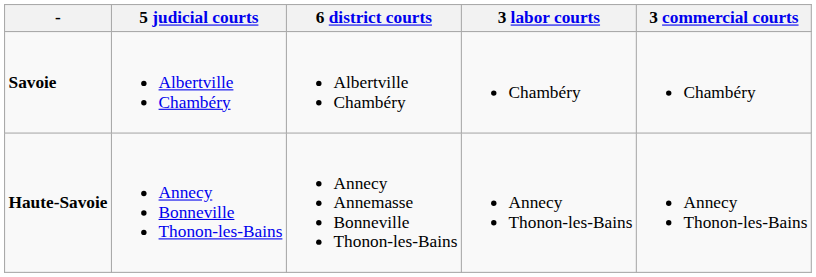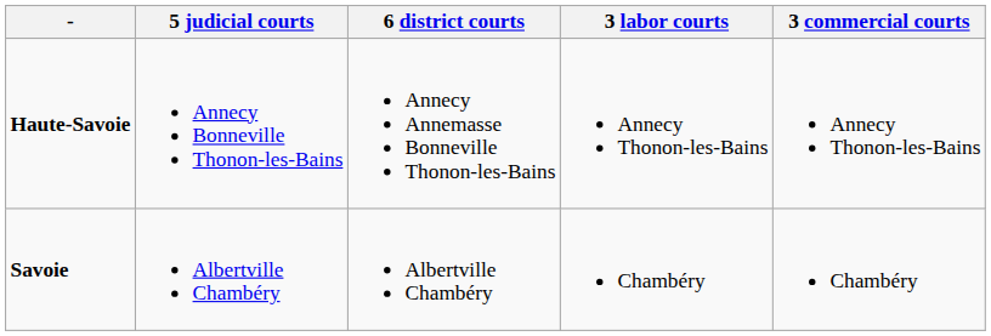rows swapped: Savoie <-> Haute-Savoie
